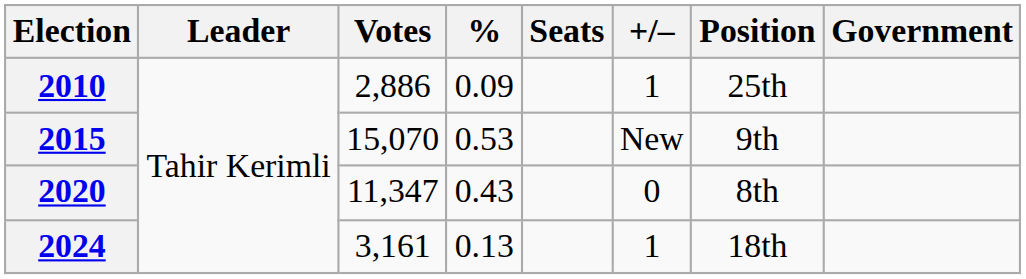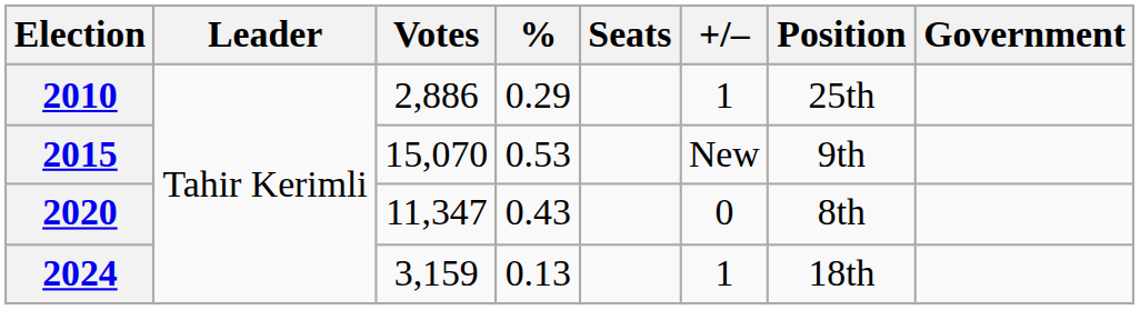2010 | %: 0.09 -> 0.29
2024 | Votes: 3,161 -> 3,159
